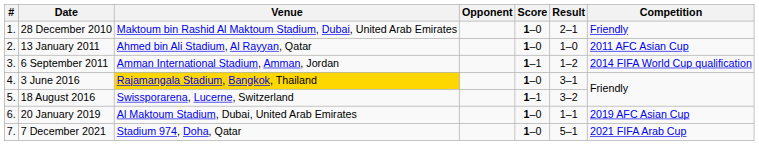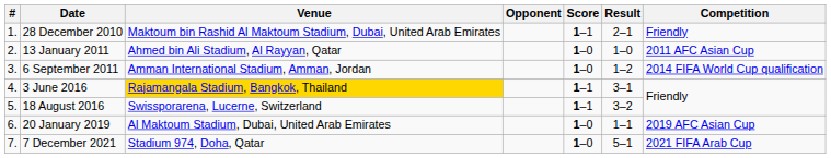28 December 2010 | Score: 1–0 -> 1–1
6 September 2011 | Score: 1–1 -> 1–0
3 June 2016 | Score: 1–0 -> 1–1
